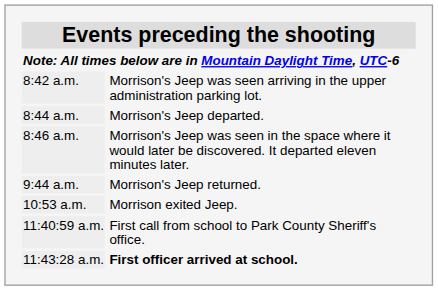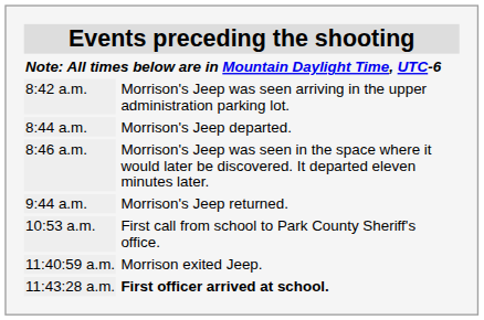10:53 a.m. | column 2: Morrison exited Jeep. -> First call from school to Park County Sheriff's office.
11:40:59 a.m. | column 2: First call from school to Park County Sheriff's office. -> Morrison exited Jeep.
